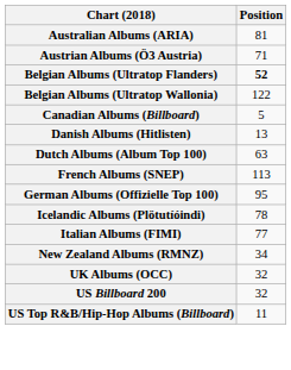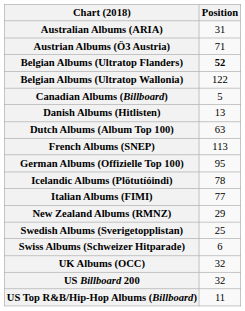Australian Albums (ARIA) | Position: 81 -> 31
New Zealand Albums (RMNZ) | Position: 34 -> 29
+ row: Swedish Albums (Sverigetopplistan) | 25
+ row: Swiss Albums (Schweizer Hitparade) | 6
